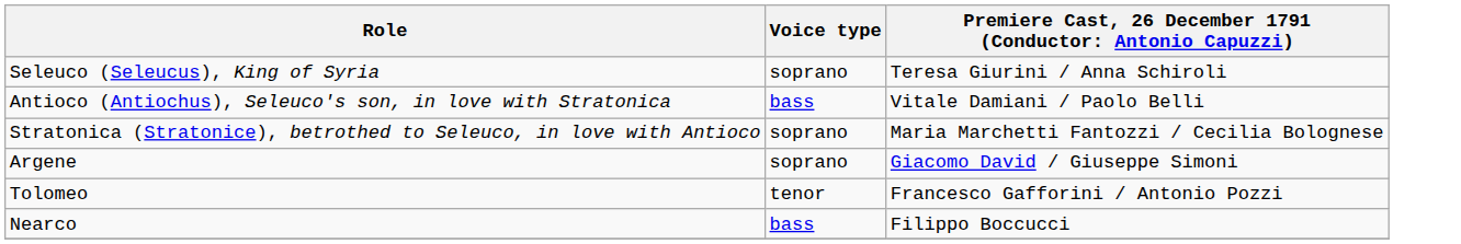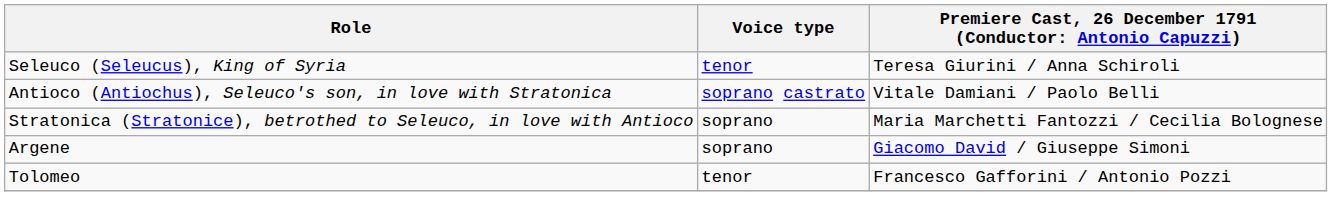Seleuco (Seleucus), King of Syria | Voice type: soprano -> tenor
Antioco (Antiochus), Seleuco's son, in love with Stratonica | Voice type: bass -> soprano castrato
- row: Nearco | bass | Filippo Boccucci
